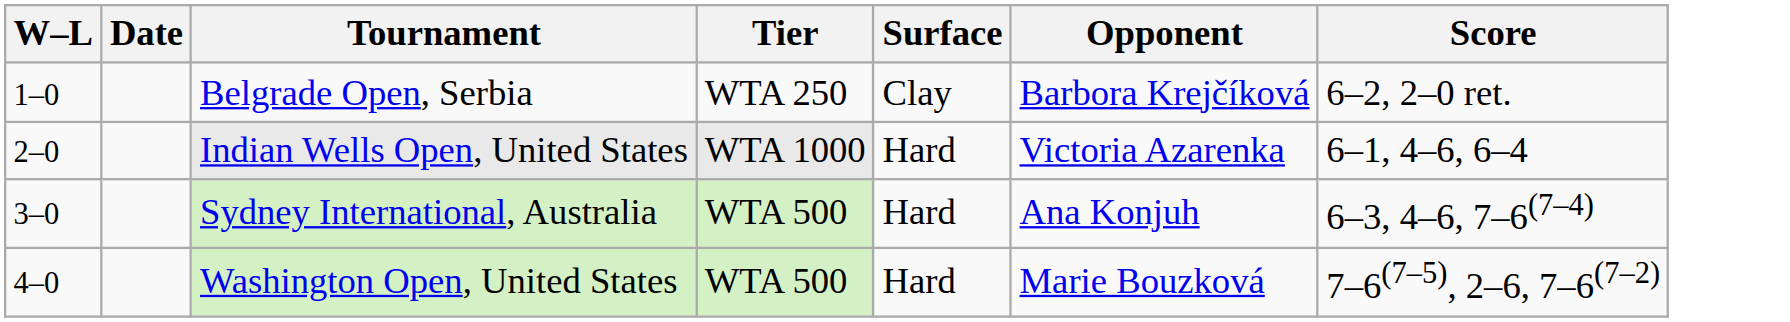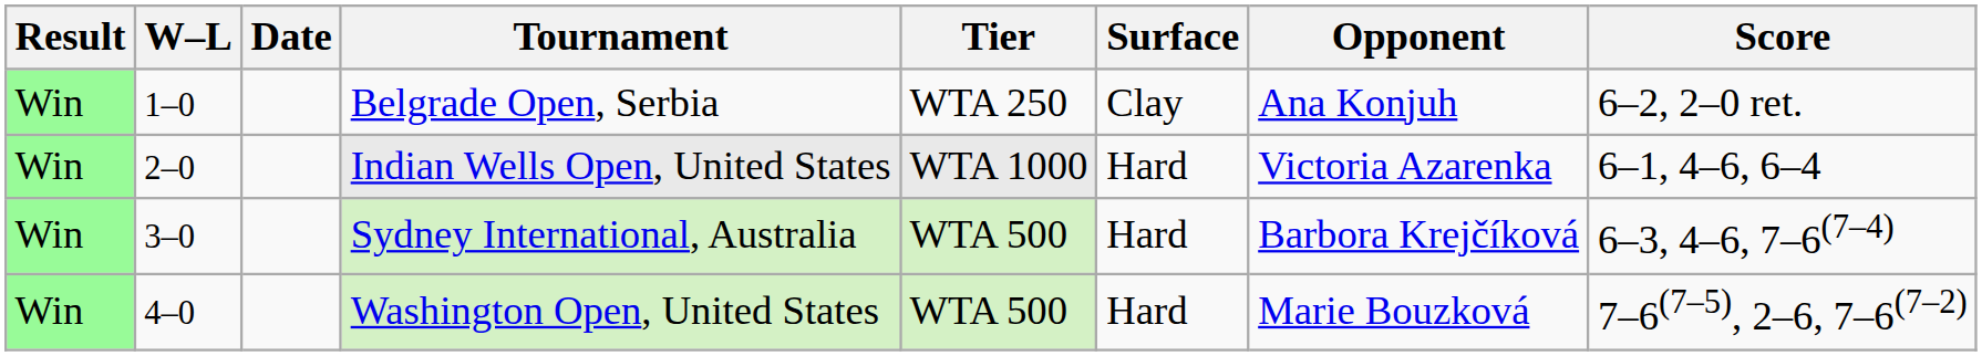+ column: Result | Win | Win | Win | Win
Belgrade Open, Serbia | Opponent: Barbora Krejčíková -> Ana Konjuh
Sydney International, Australia | Opponent: Ana Konjuh -> Barbora Krejčíková
